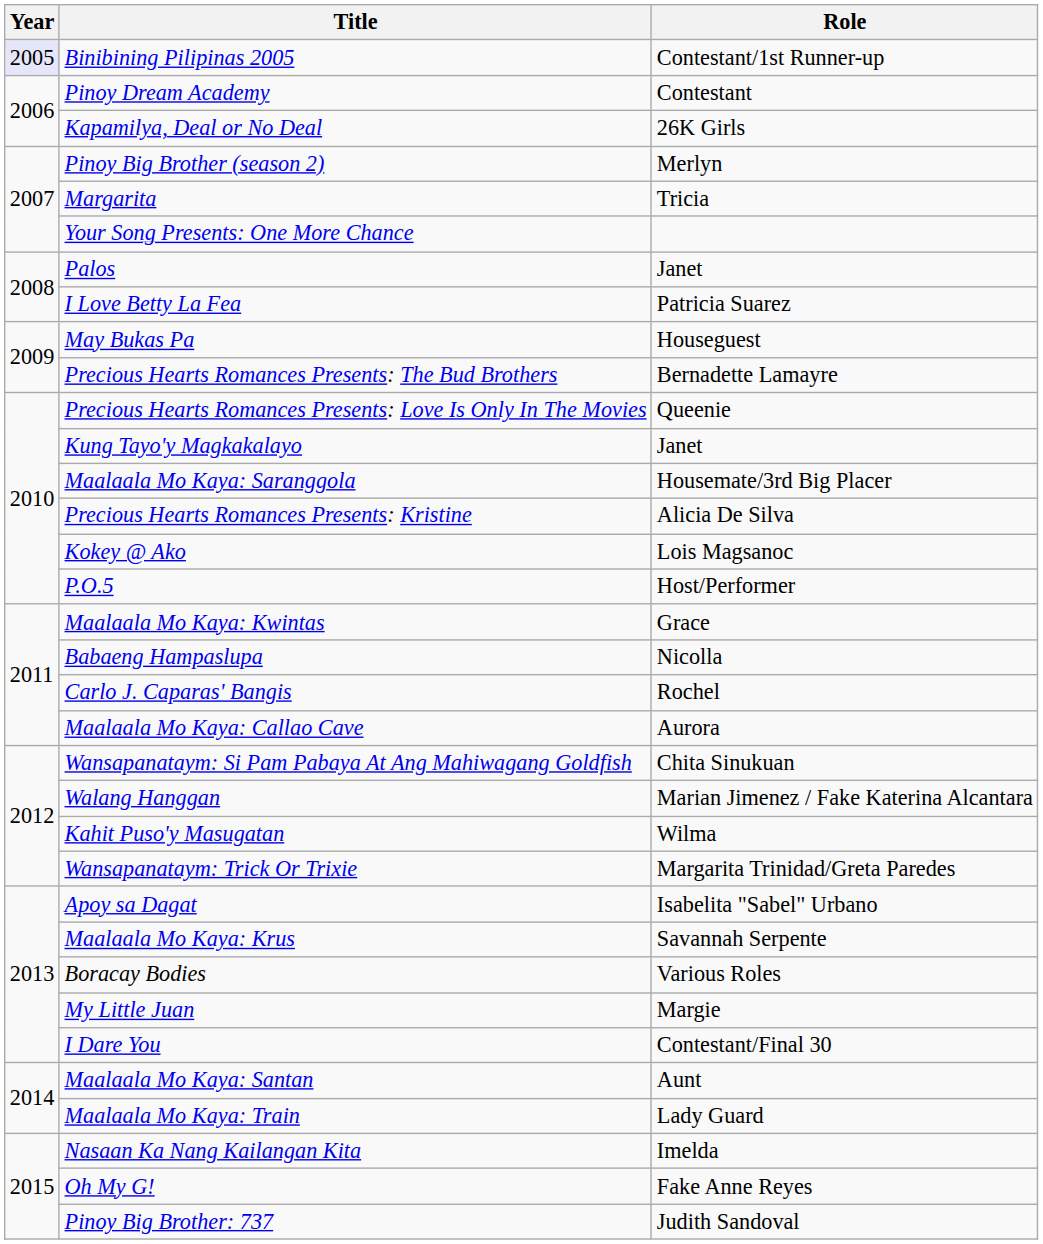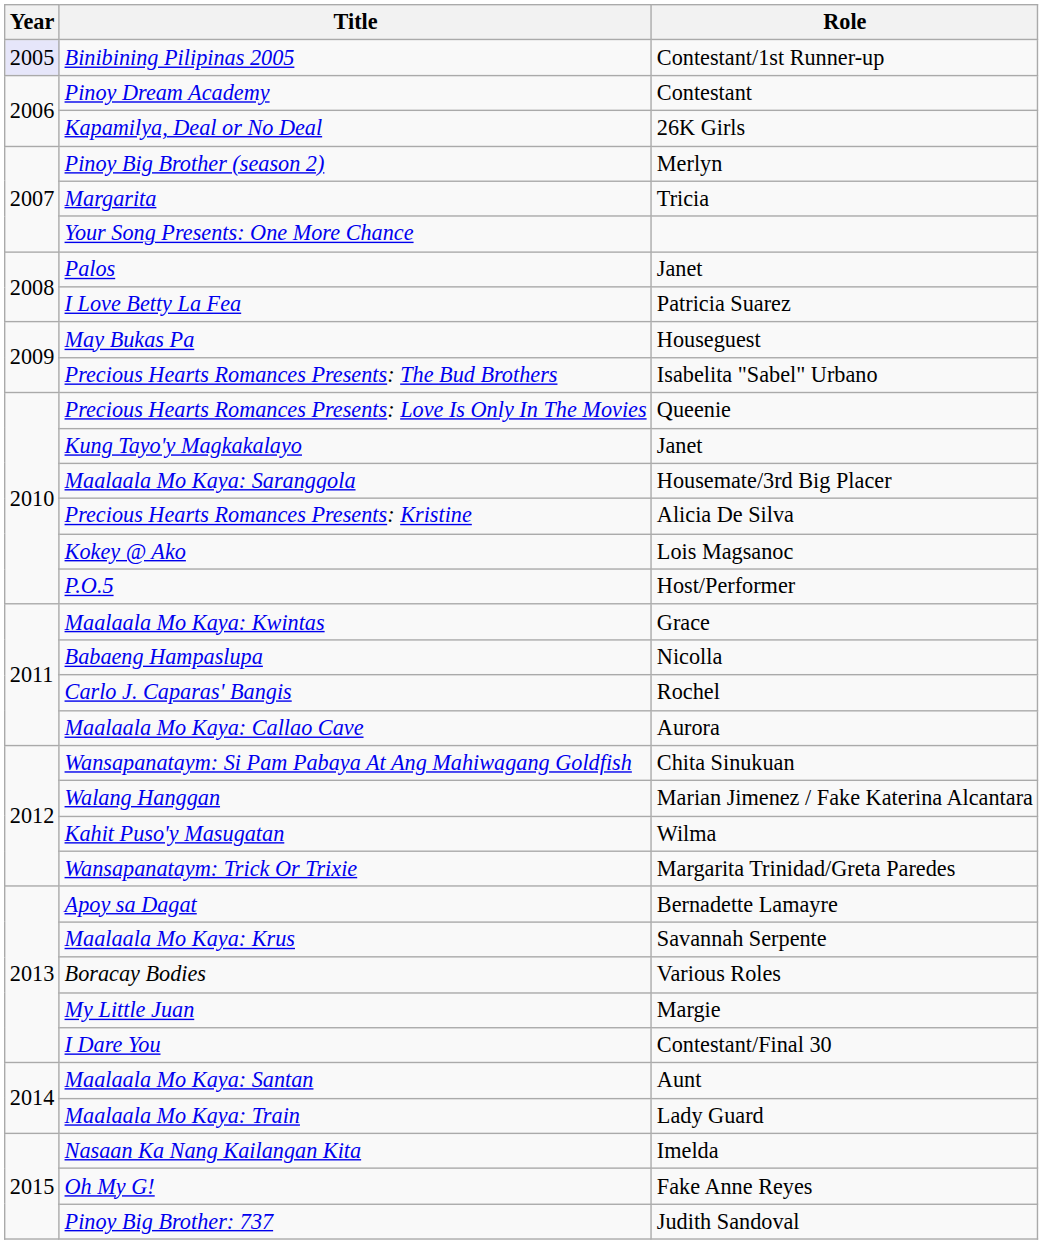Precious Hearts Romances Presents: The Bud Brothers | Role: Bernadette Lamayre -> Isabelita "Sabel" Urbano
Apoy sa Dagat | Role: Isabelita "Sabel" Urbano -> Bernadette Lamayre
